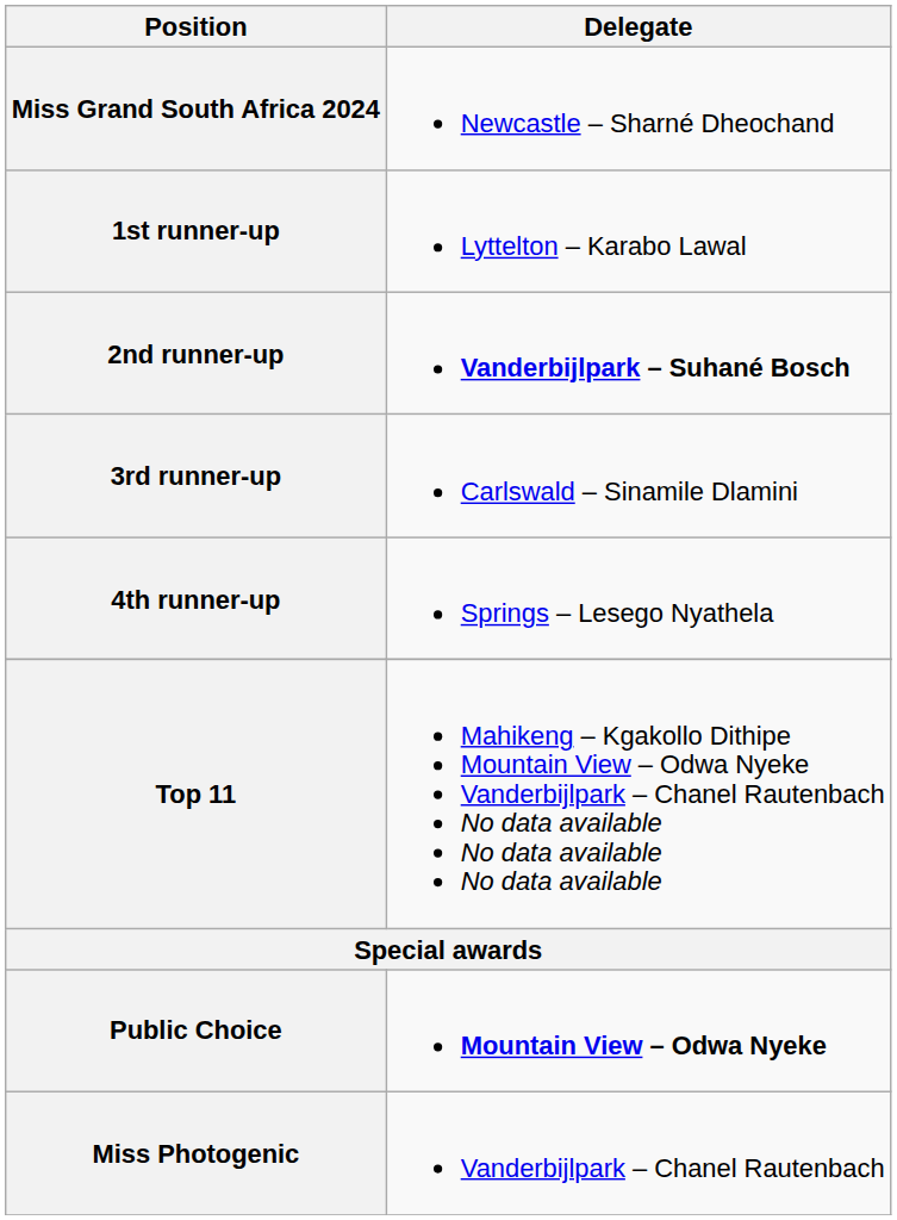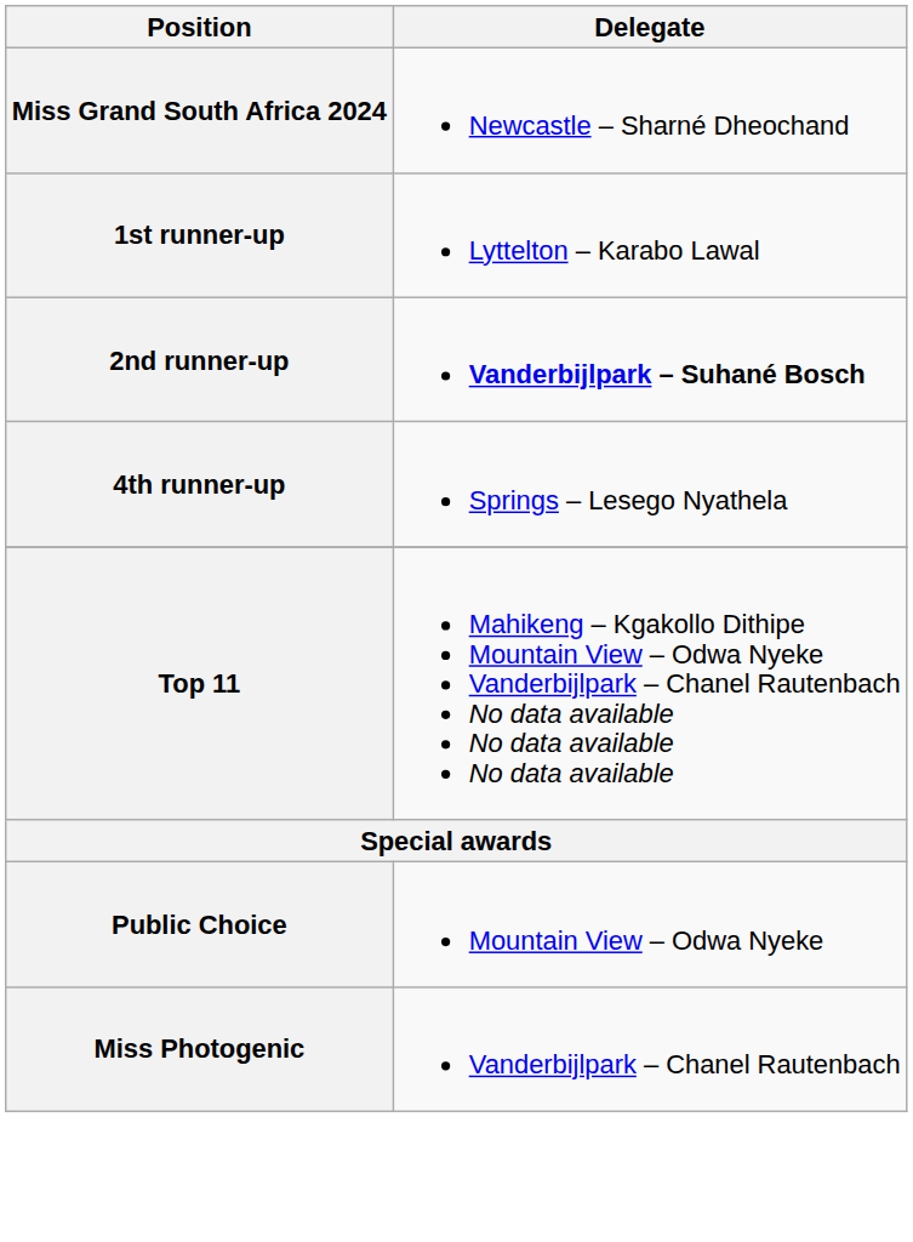- row: 3rd runner-up | Carlswald – Sinamile Dlamini
Public Choice | Delegate: bold -> normal
